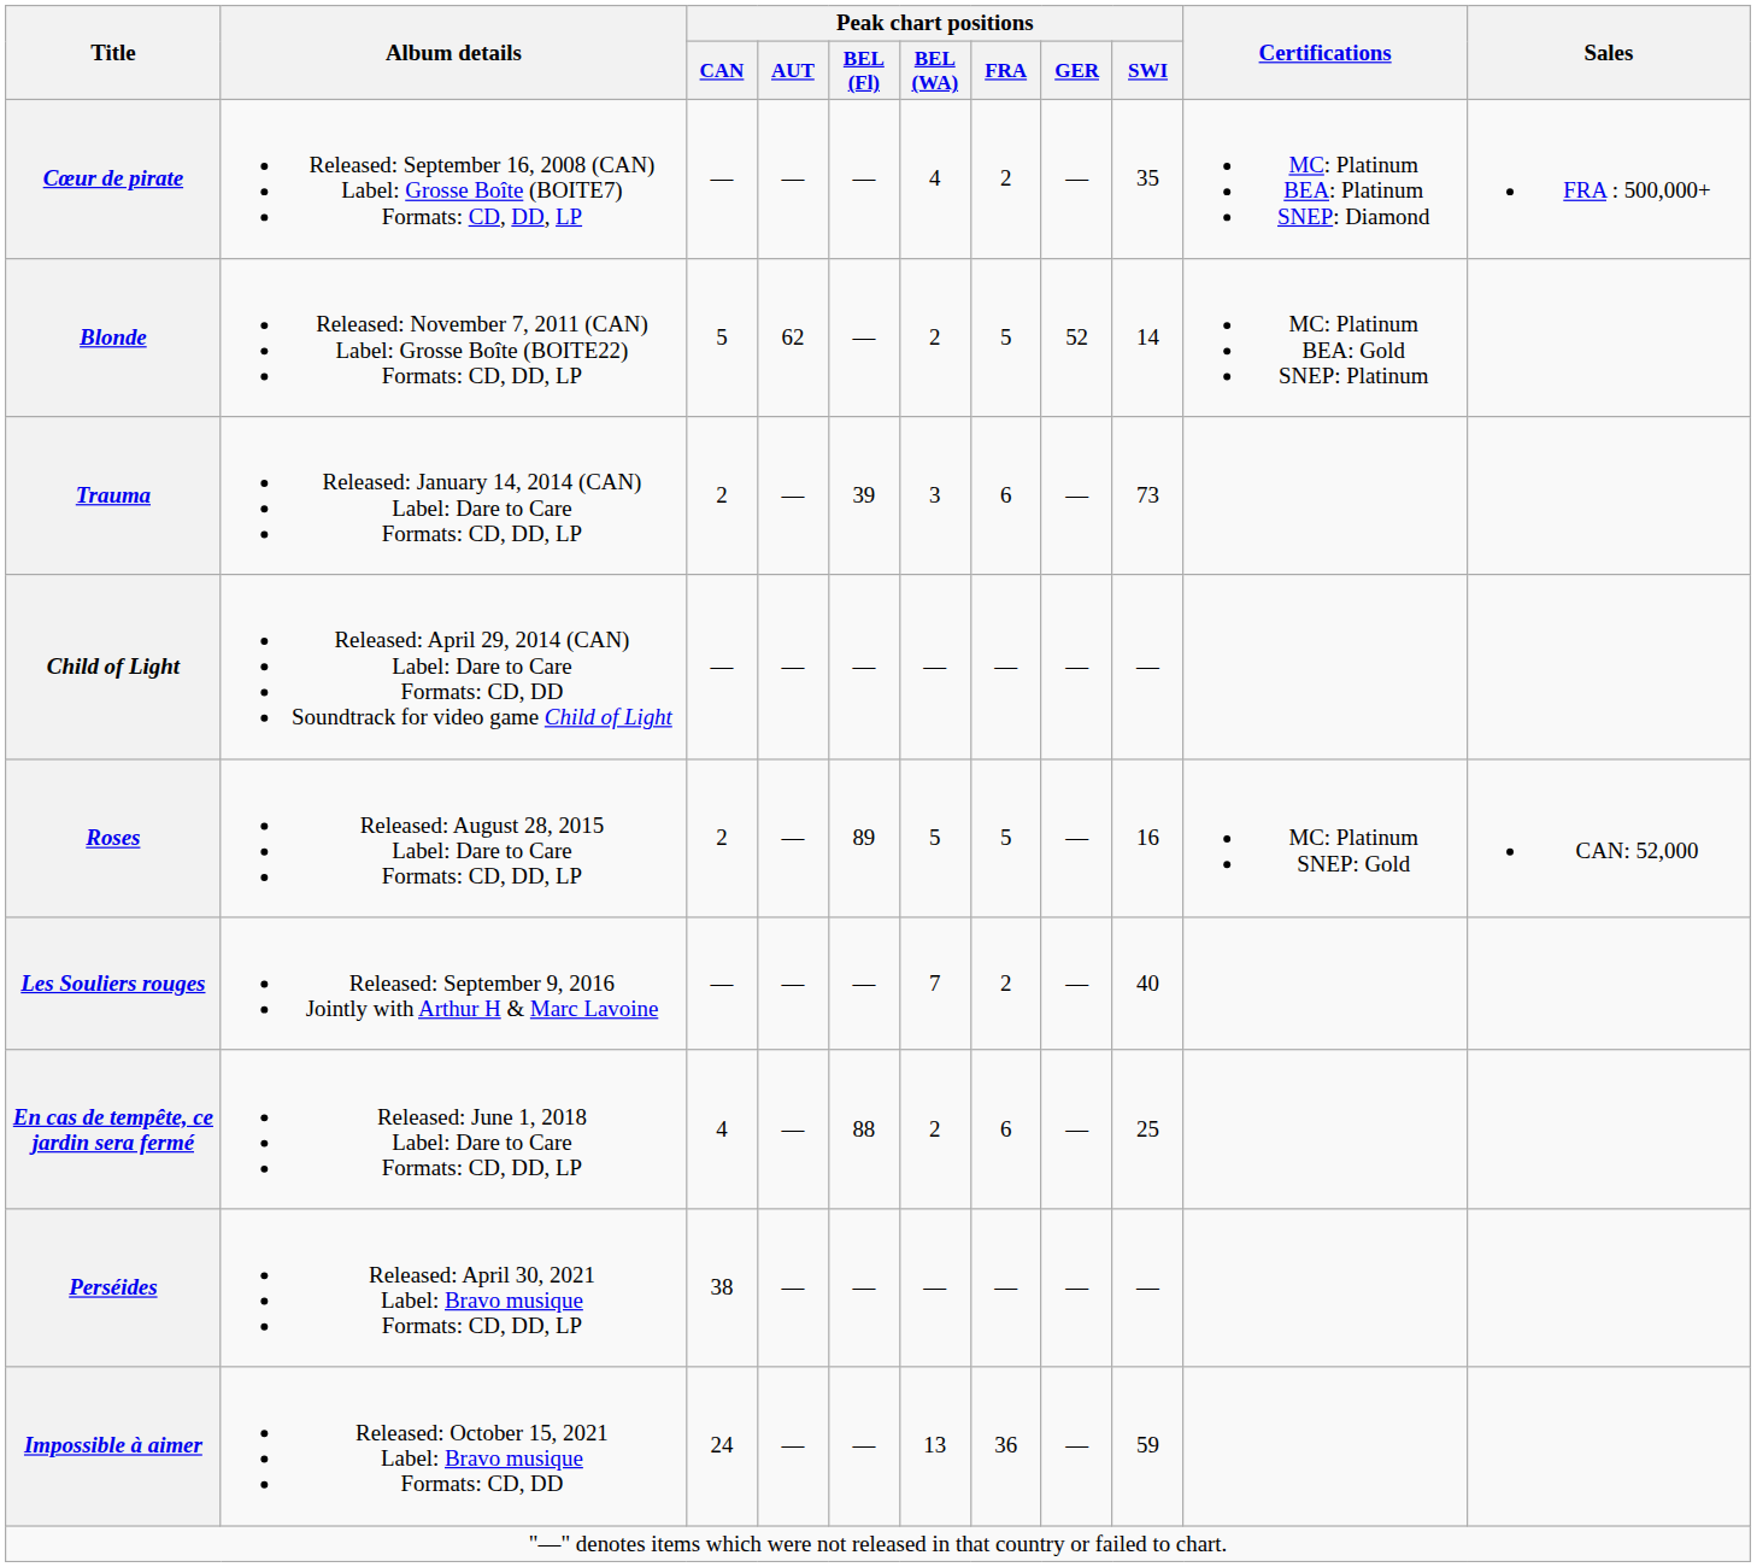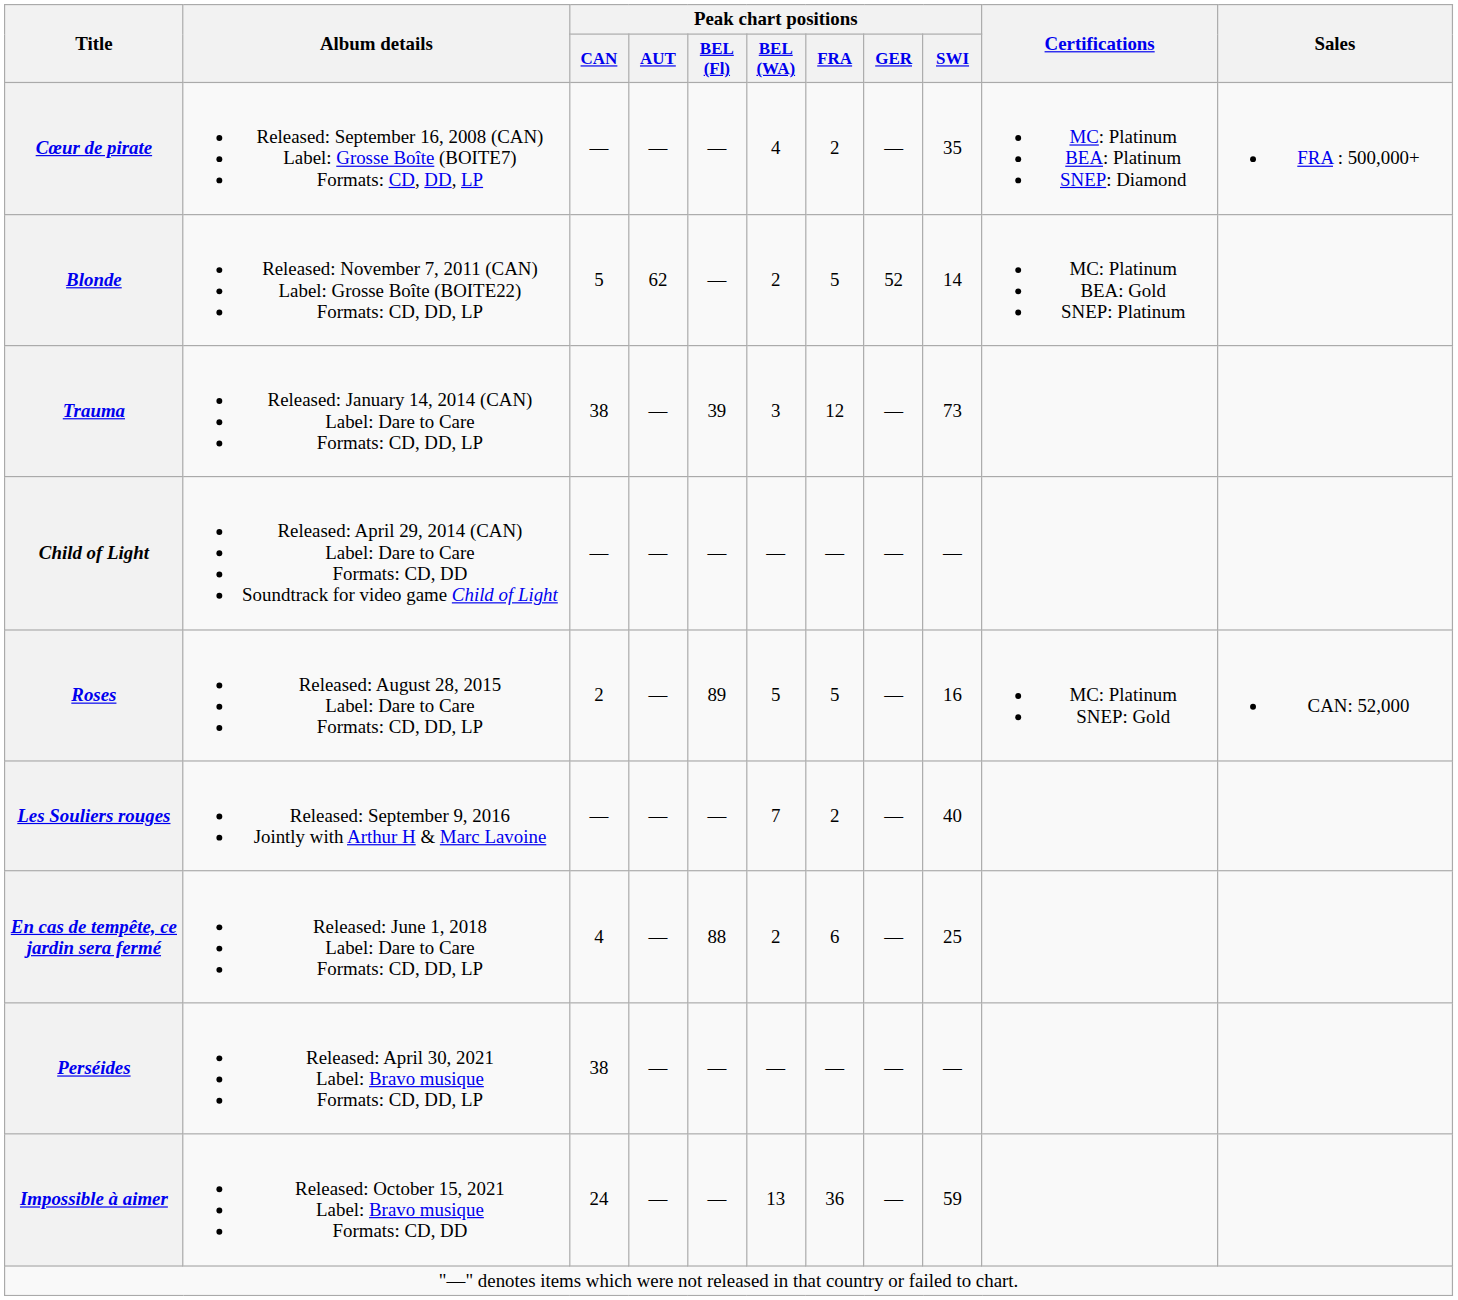Trauma | Peak chart positions / CAN: 2 -> 38
Trauma | Peak chart positions / FRA: 6 -> 12
